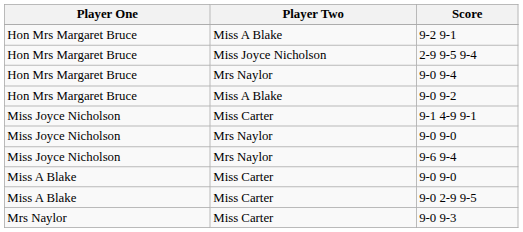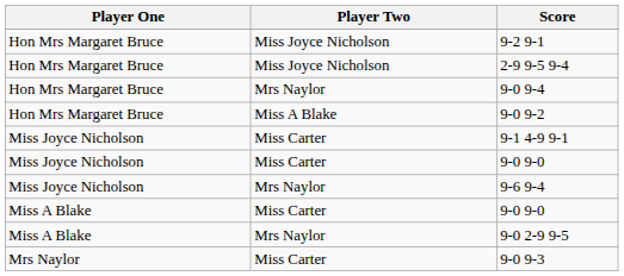9-2 9-1 | Player Two: Miss A Blake -> Miss Joyce Nicholson
Miss Joyce Nicholson / 9-0 9-0 | Player Two: Mrs Naylor -> Miss Carter
9-0 2-9 9-5 | Player Two: Miss Carter -> Mrs Naylor
